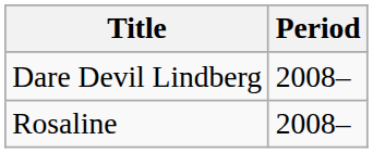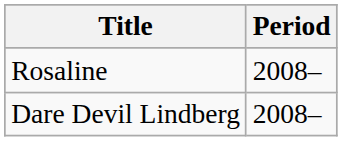rows swapped: Dare Devil Lindberg <-> Rosaline
